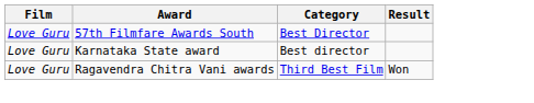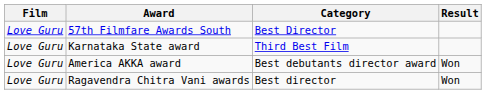Karnataka State award | Category: Best director -> Third Best Film
+ row: Love Guru | America AKKA award | Best debutants director award | Won
Ragavendra Chitra Vani awards | Category: Third Best Film -> Best director
